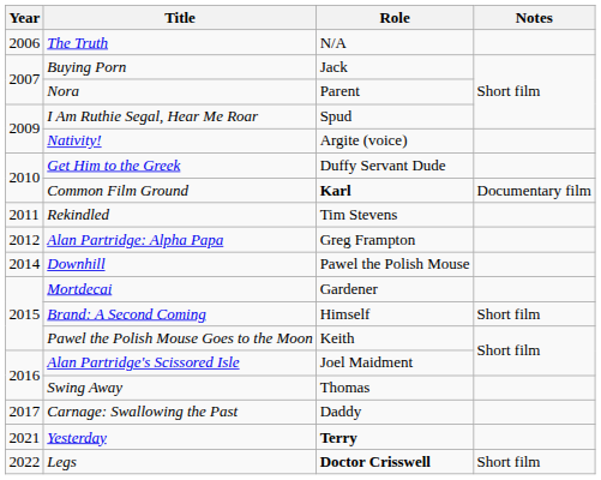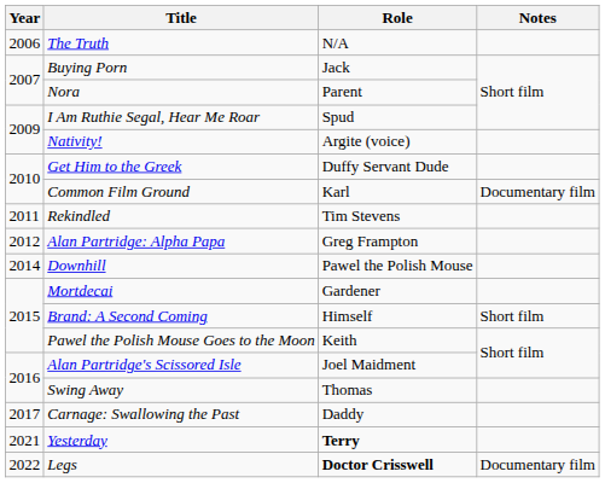Common Film Ground | Role: bold -> normal
Legs | Notes: Short film -> Documentary film
